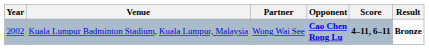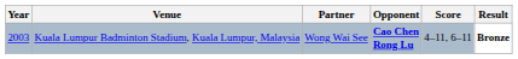Kuala Lumpur Badminton Stadium, Kuala Lumpur, Malaysia | Year: 2002 -> 2003
Kuala Lumpur Badminton Stadium, Kuala Lumpur, Malaysia | Score: bold -> normal
